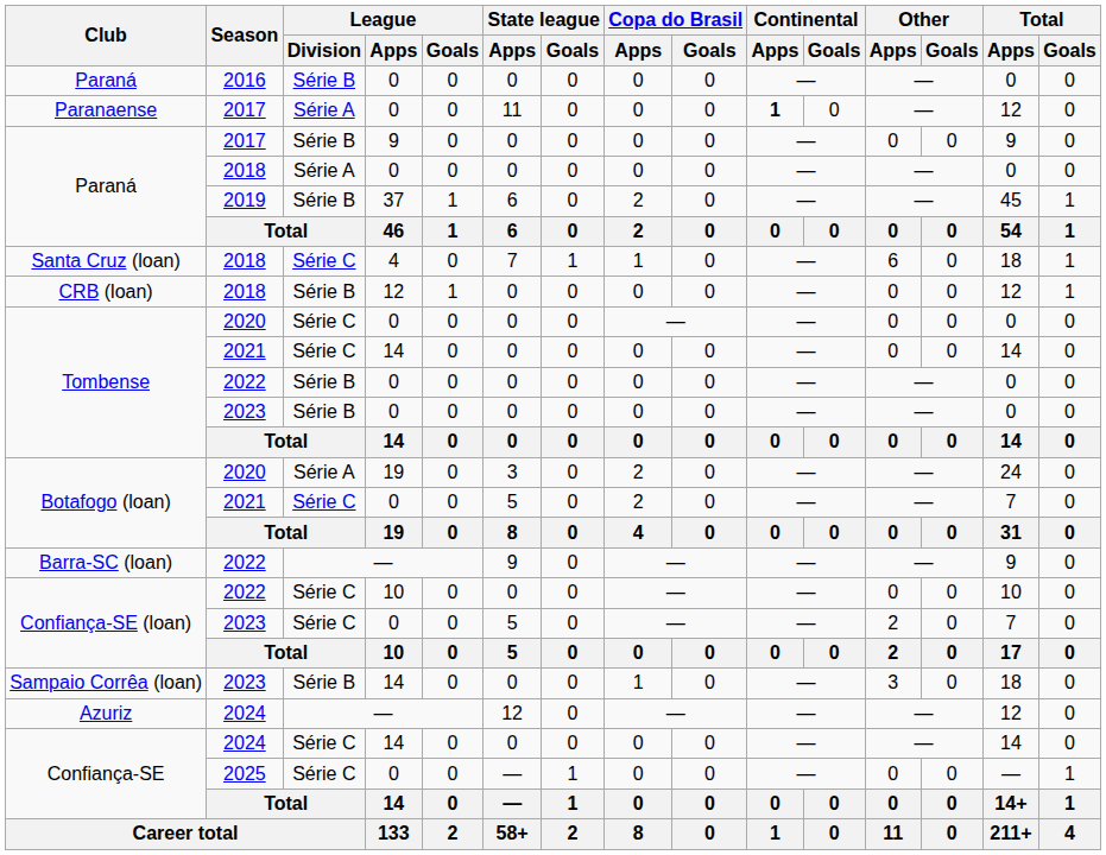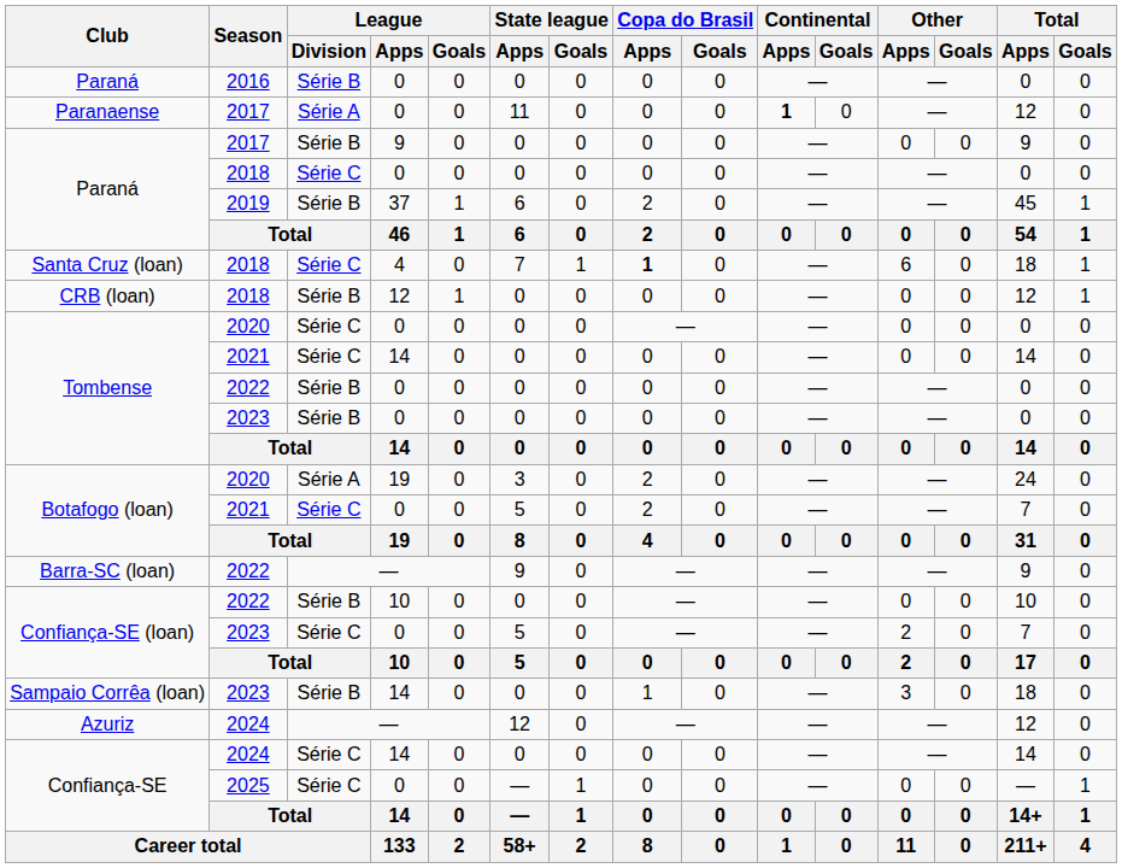Paraná / 2018 | League / Division: Série A -> Série C
Santa Cruz (loan) | Copa do Brasil / Apps: normal -> bold
Confiança-SE (loan) / 2022 | League / Division: Série C -> Série B
